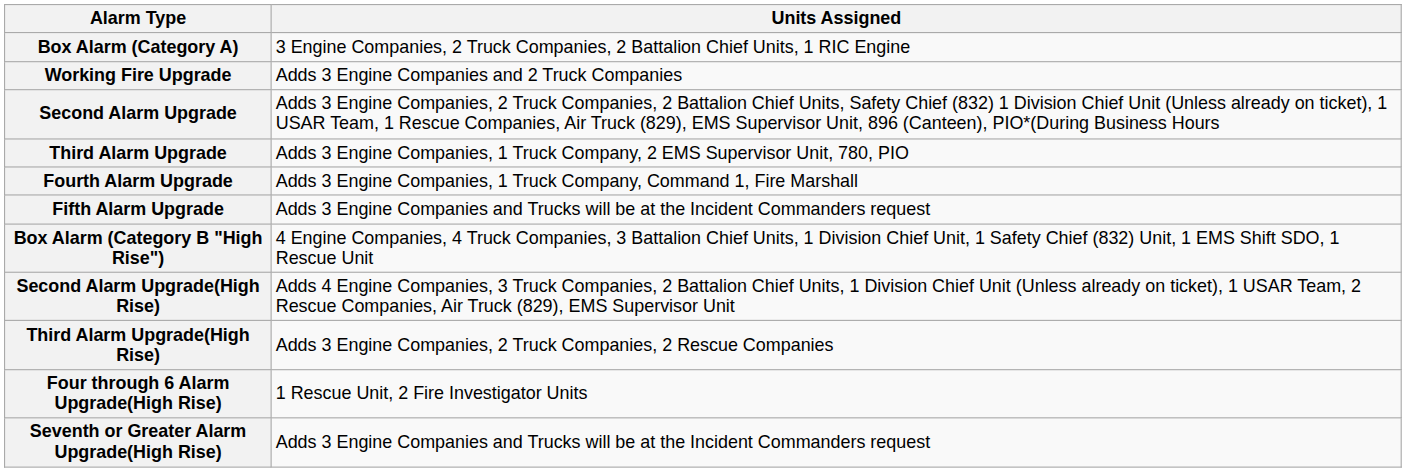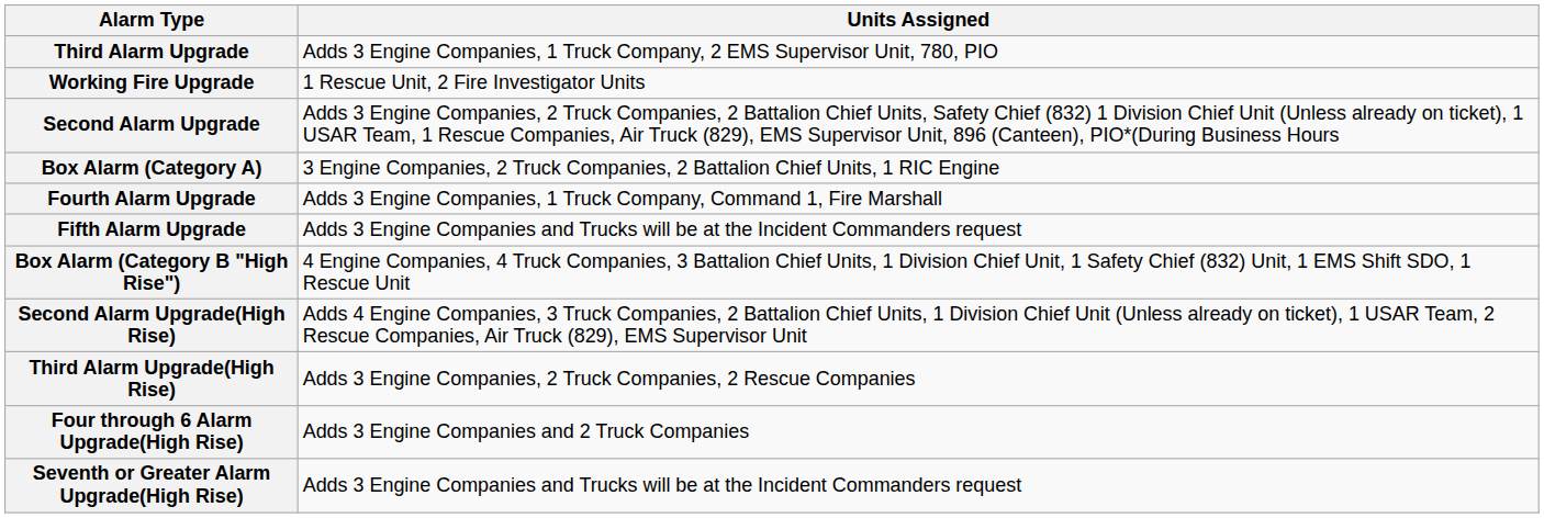rows swapped: Box Alarm (Category A) <-> Third Alarm Upgrade
Working Fire Upgrade | Units Assigned: Adds 3 Engine Companies and 2 Truck Companies -> 1 Rescue Unit, 2 Fire Investigator Units
Four through 6 Alarm Upgrade(High Rise) | Units Assigned: 1 Rescue Unit, 2 Fire Investigator Units -> Adds 3 Engine Companies and 2 Truck Companies
